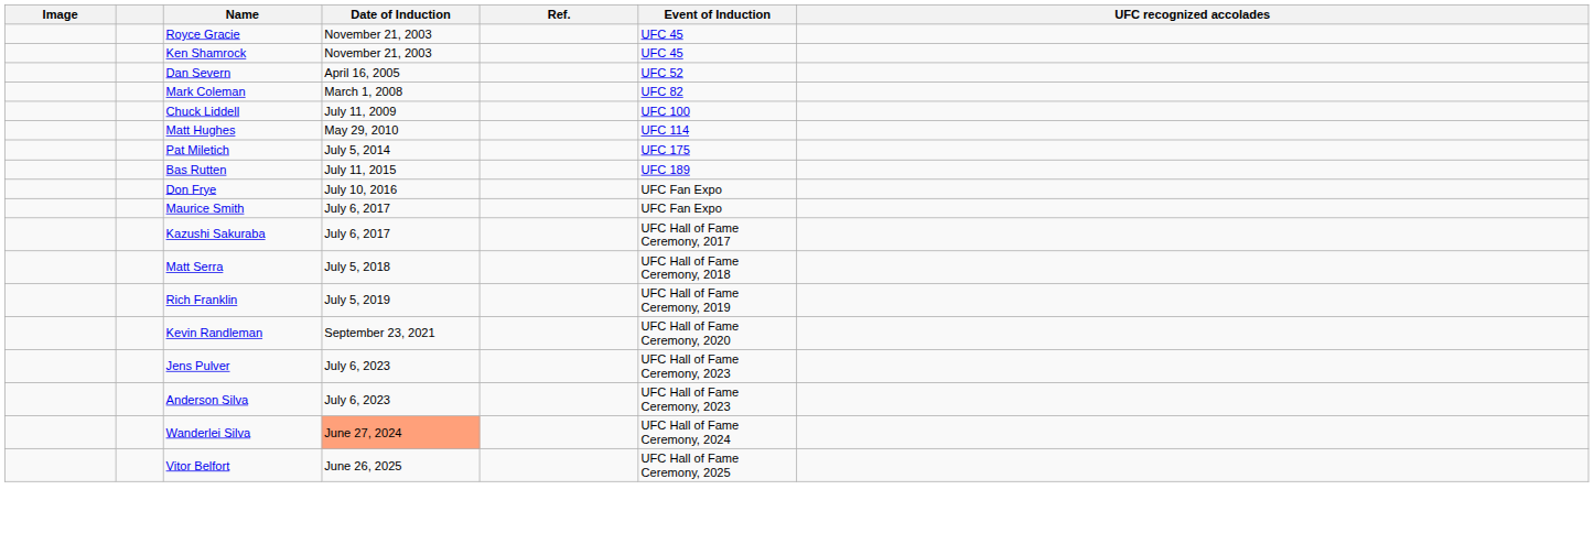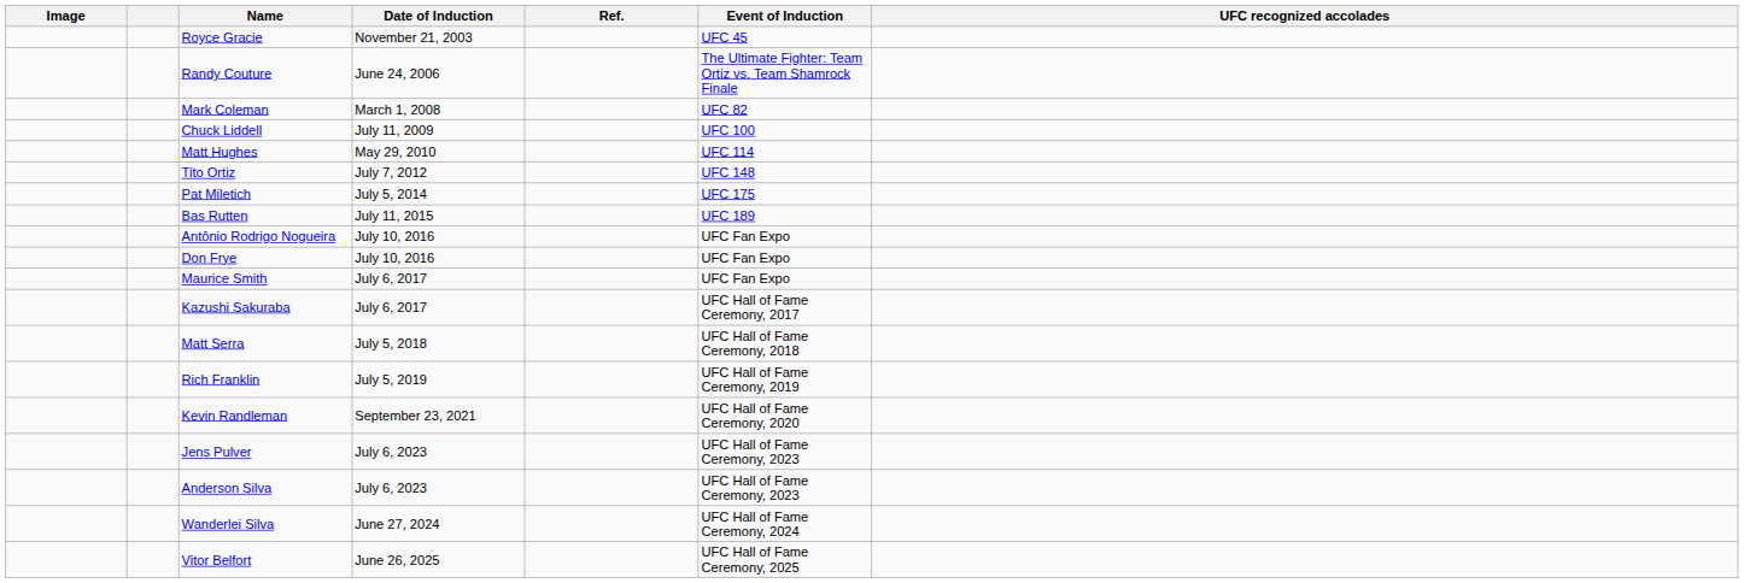- row: Ken Shamrock | November 21, 2003 | UFC 45
- row: Dan Severn | April 16, 2005 | UFC 52
+ row: Randy Couture | June 24, 2006 | The Ultimate Fighter: Team Ortiz vs. Team Shamrock Finale
+ row: Tito Ortiz | July 7, 2012 | UFC 148
+ row: Antônio Rodrigo Nogueira | July 10, 2016 | UFC Fan Expo
Wanderlei Silva | Date of Induction: lightsalmon background -> no background
